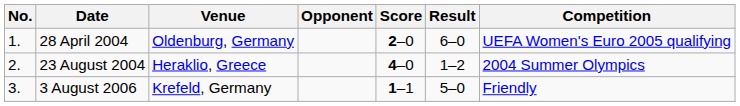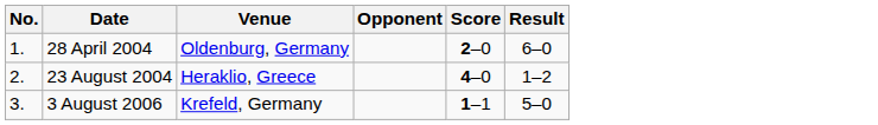- column: Competition | UEFA Women's Euro 2005 qualifying | 2004 Summer Olympics | Friendly
